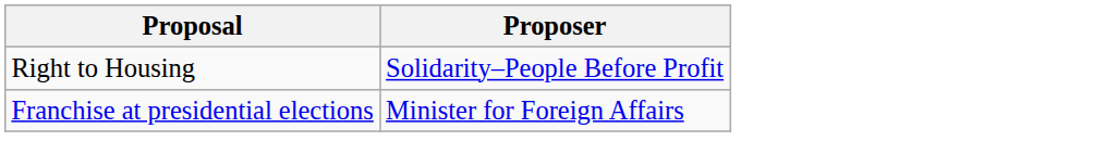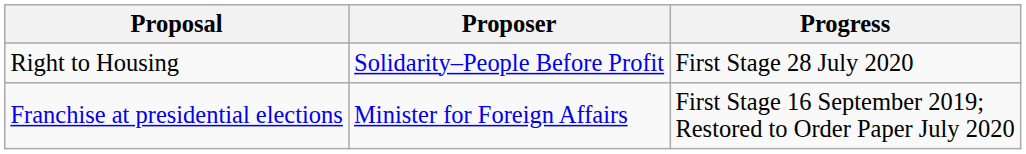+ column: Progress | First Stage 28 July 2020 | First Stage 16 September 2019; Restored to Order Paper July 2020
